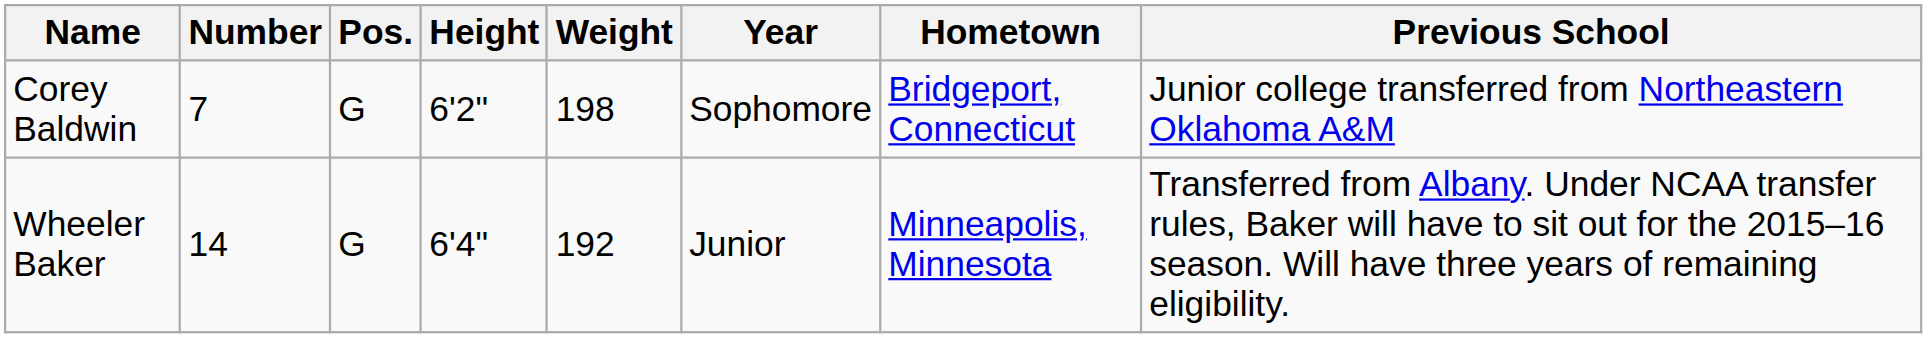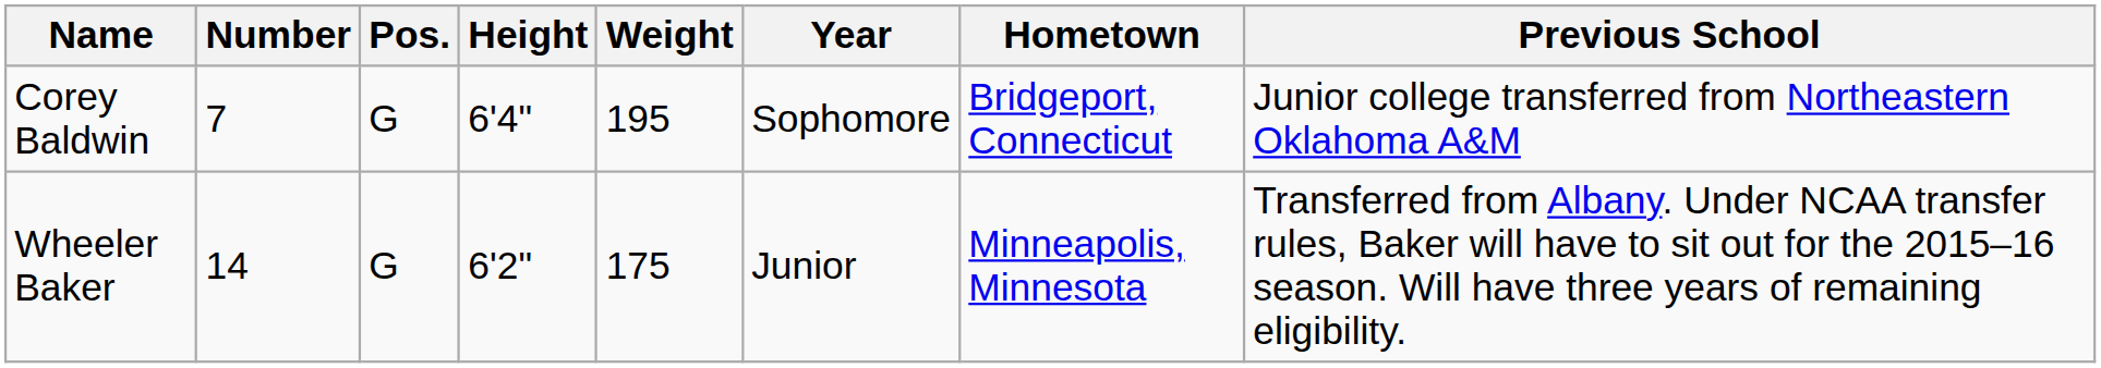Corey Baldwin | Height: 6'2" -> 6'4"
Corey Baldwin | Weight: 198 -> 195
Wheeler Baker | Height: 6'4" -> 6'2"
Wheeler Baker | Weight: 192 -> 175
